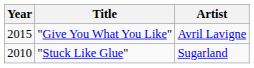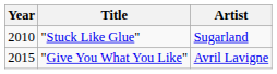rows swapped: "Stuck Like Glue" <-> "Give You What You Like"
